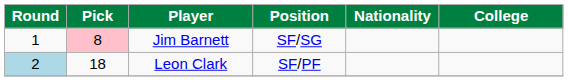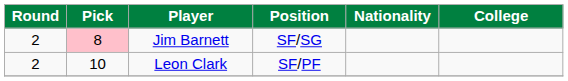Jim Barnett | Round: 1 -> 2
Leon Clark | Round: lightblue background -> no background
Leon Clark | Pick: 18 -> 10
